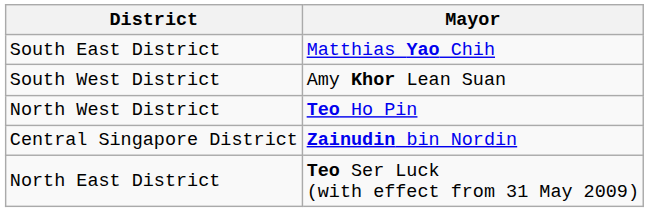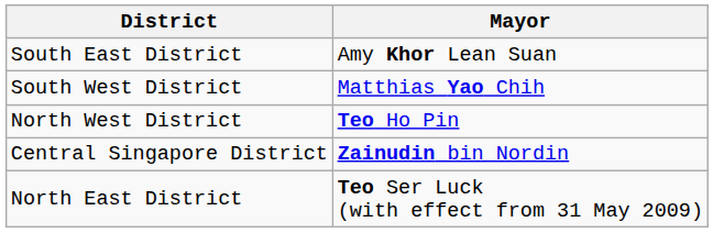South East District | Mayor: Matthias Yao Chih -> Amy Khor Lean Suan
South West District | Mayor: Amy Khor Lean Suan -> Matthias Yao Chih
